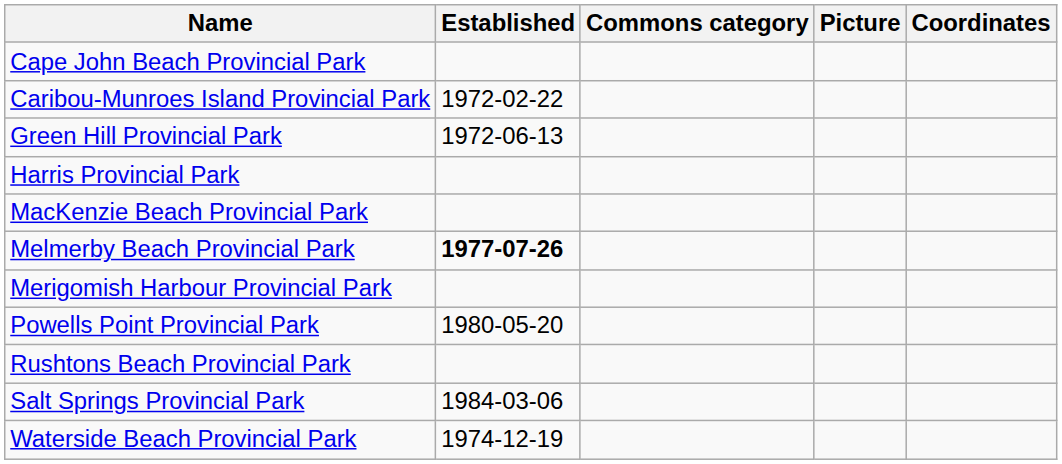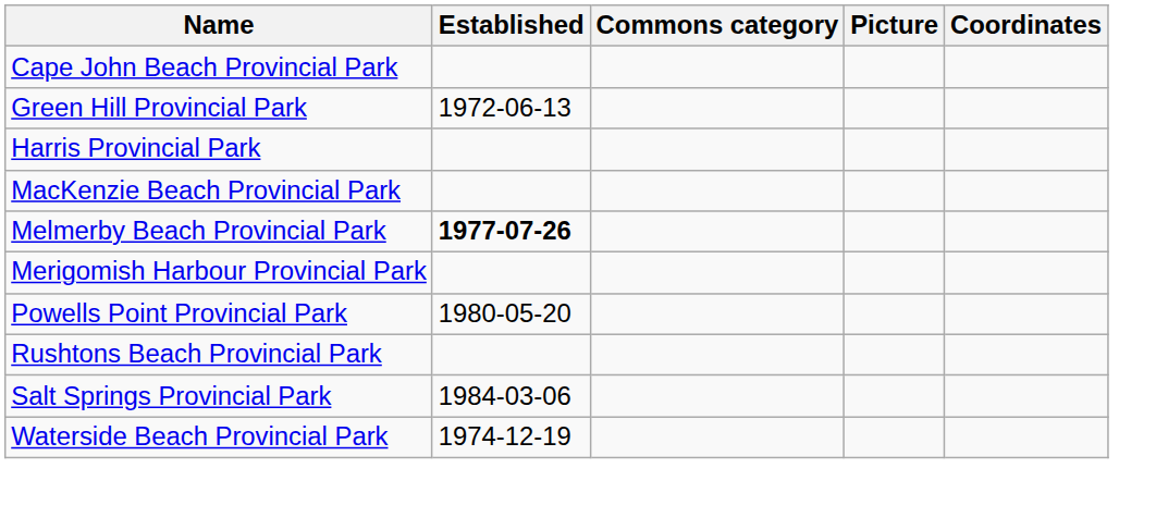- row: Caribou-Munroes Island Provincial Park | 1972-02-22
